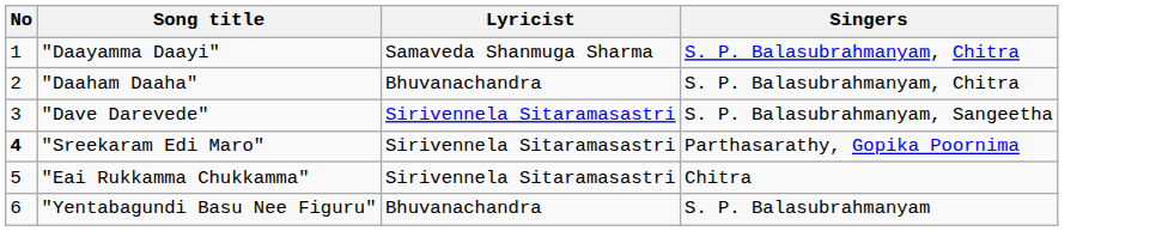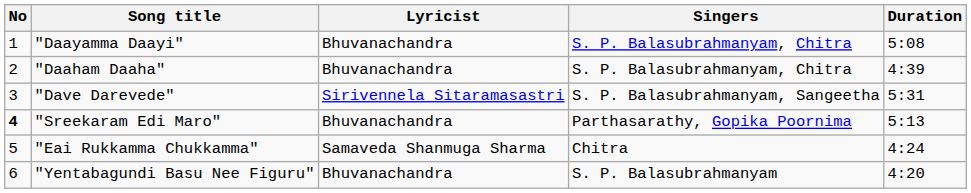+ column: Duration | 5:08 | 4:39 | 5:31 | 5:13 | 4:24 | 4:20
"Daayamma Daayi" | Lyricist: Samaveda Shanmuga Sharma -> Bhuvanachandra
"Sreekaram Edi Maro" | Lyricist: Sirivennela Sitaramasastri -> Bhuvanachandra
"Eai Rukkamma Chukkamma" | Lyricist: Sirivennela Sitaramasastri -> Samaveda Shanmuga Sharma
